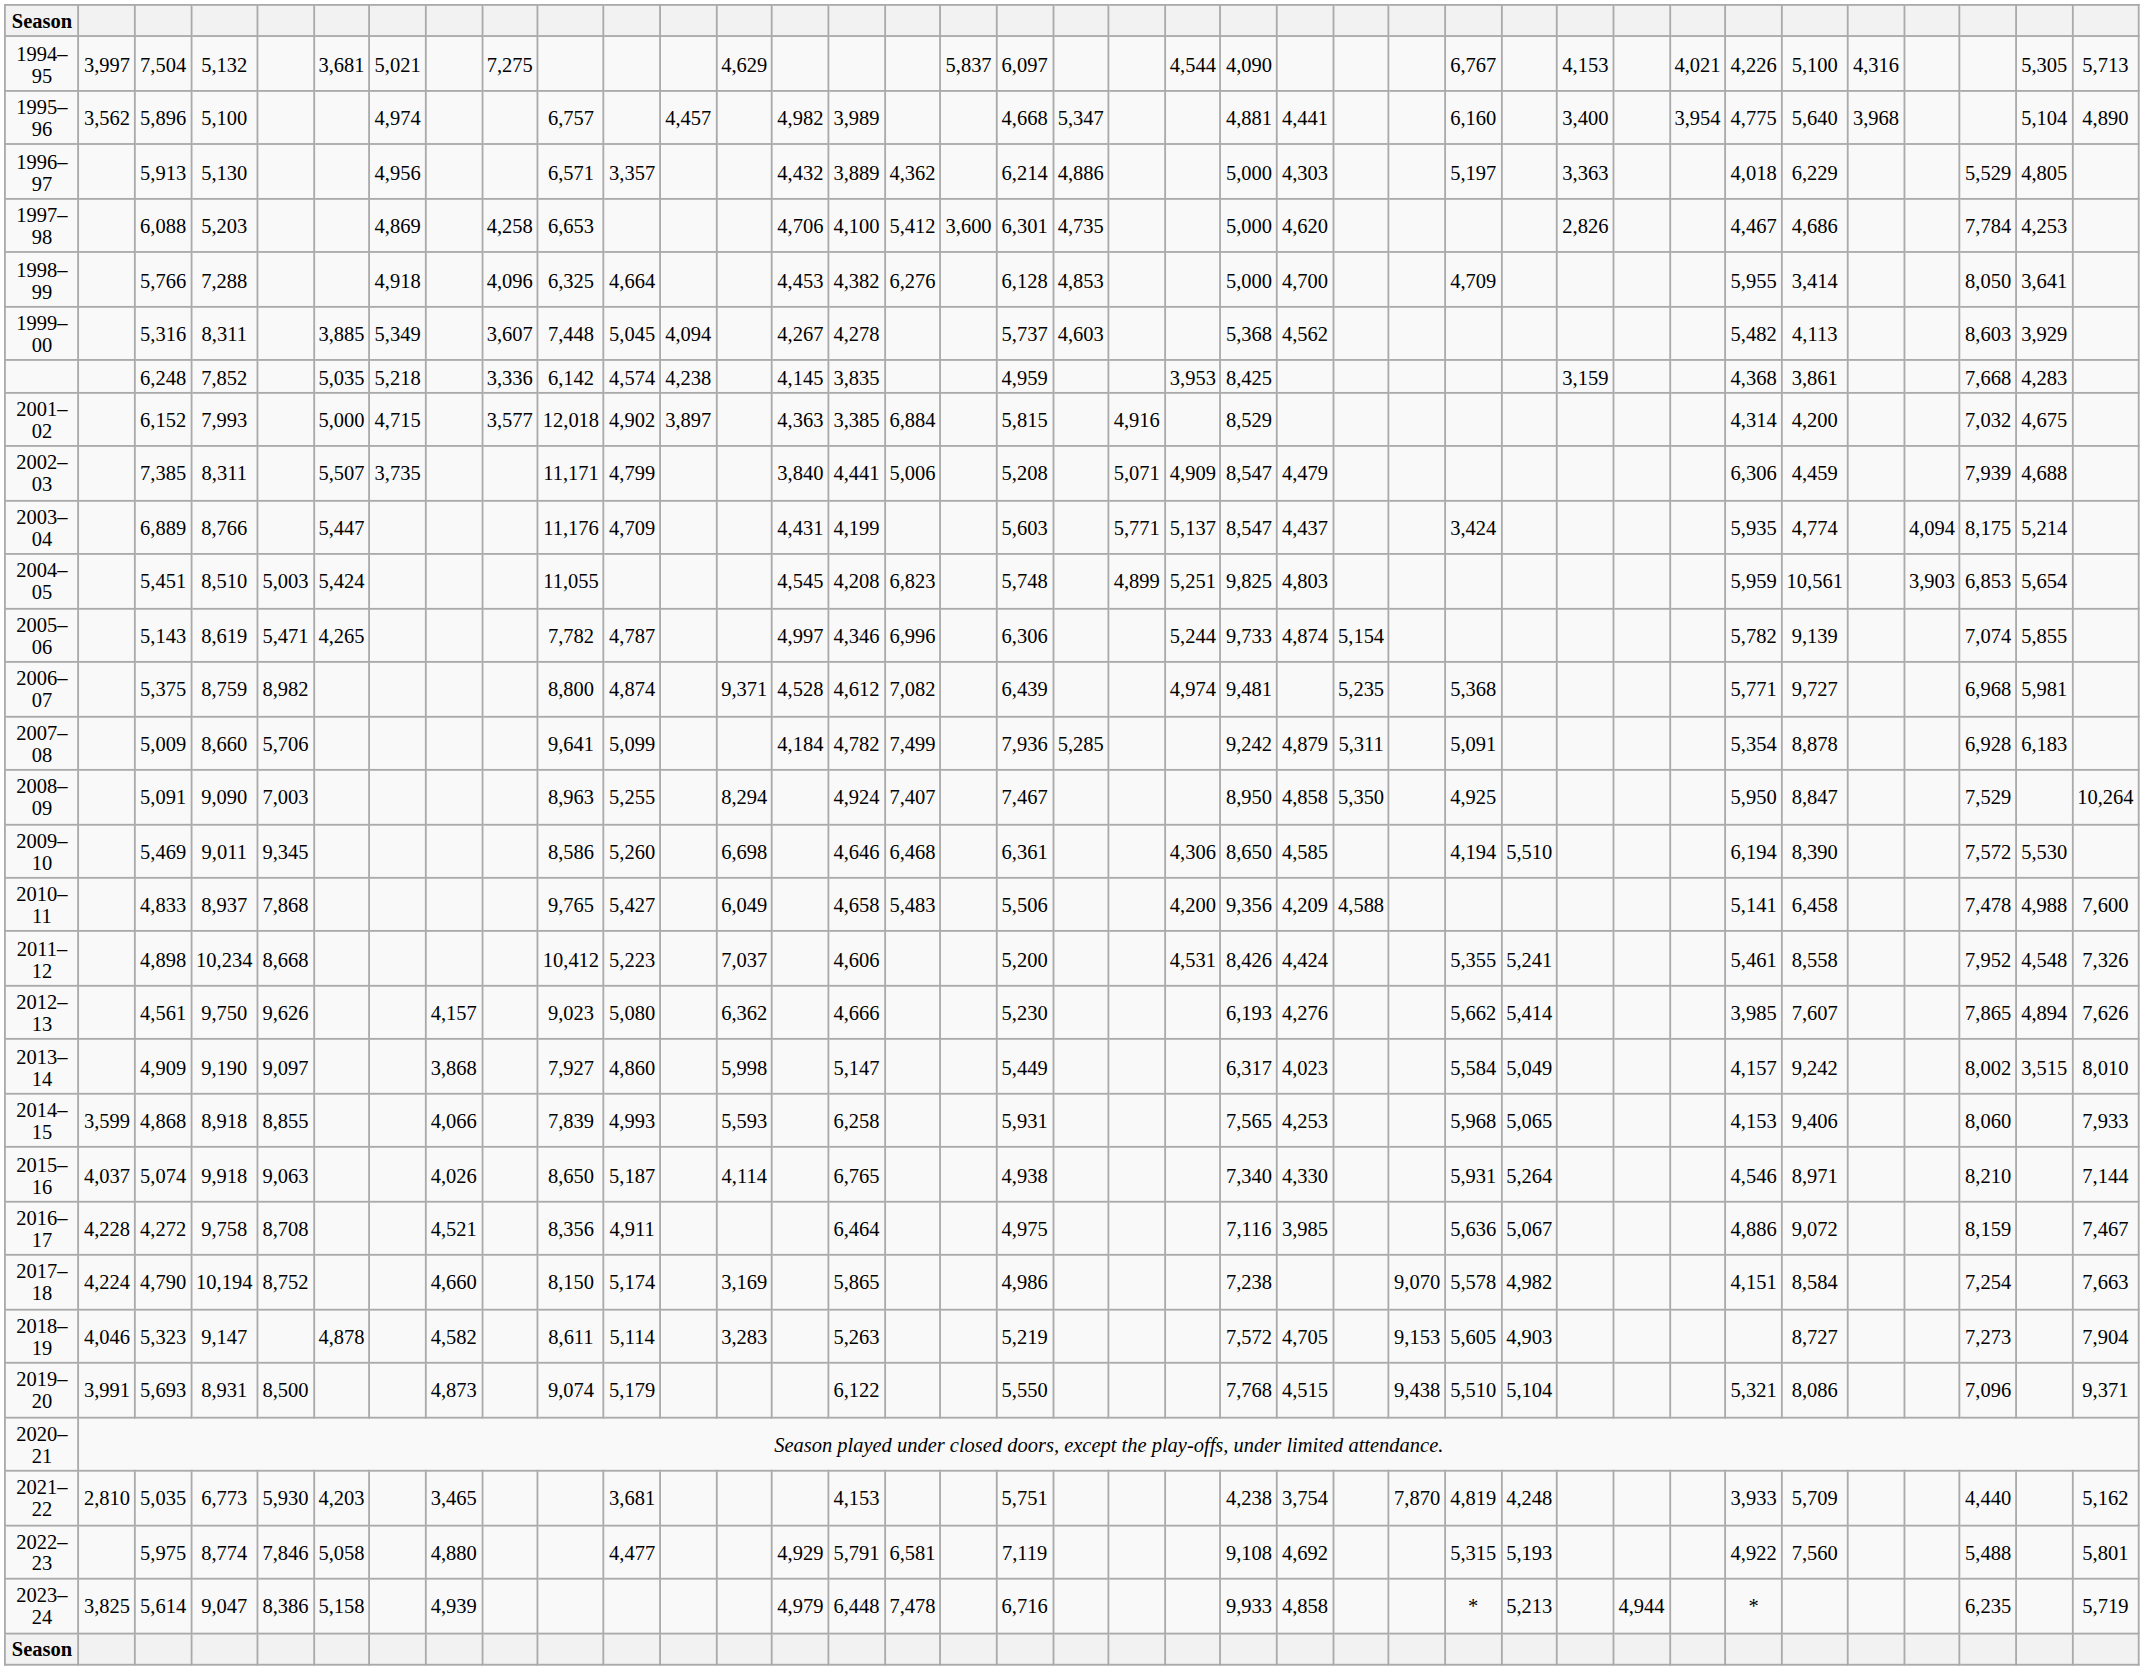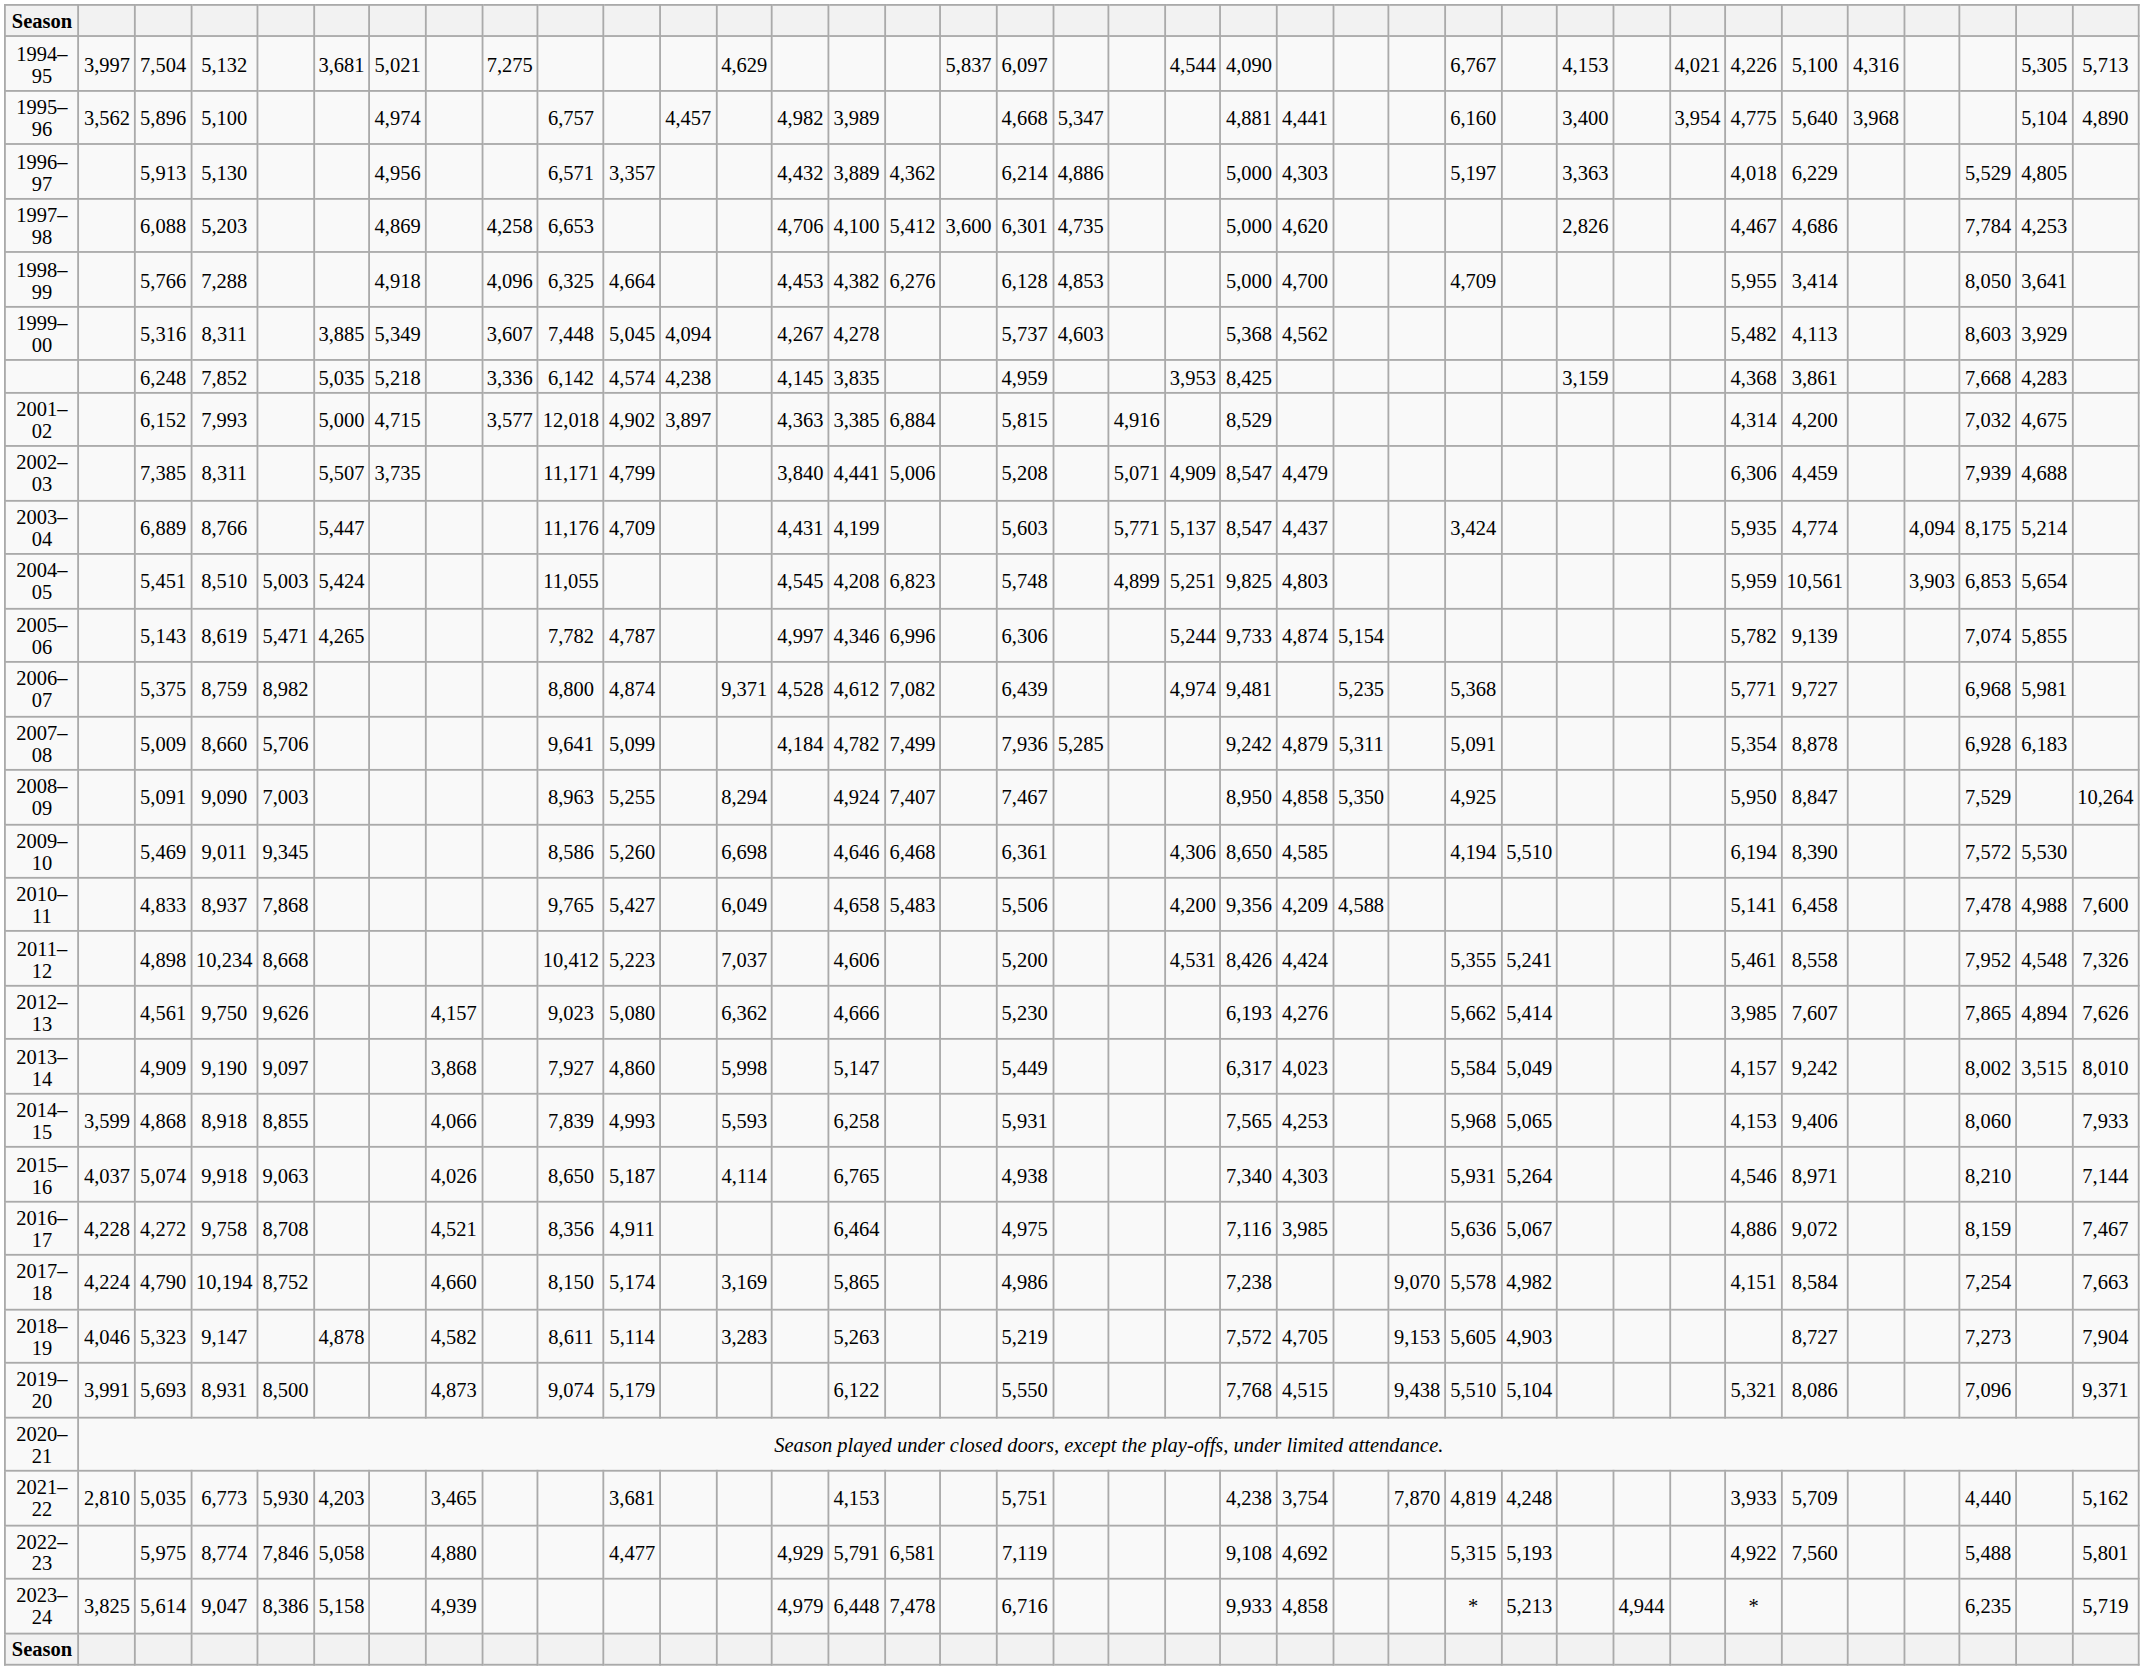2015–16 | column 23: 4,330 -> 4,303
